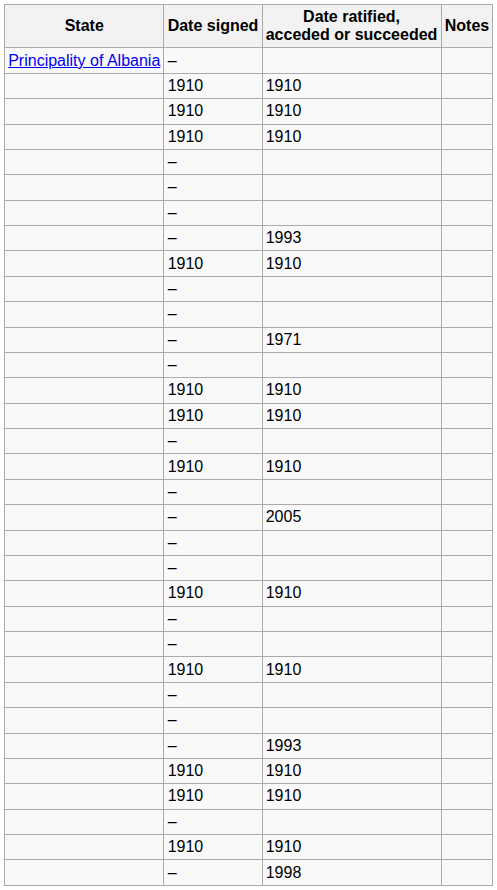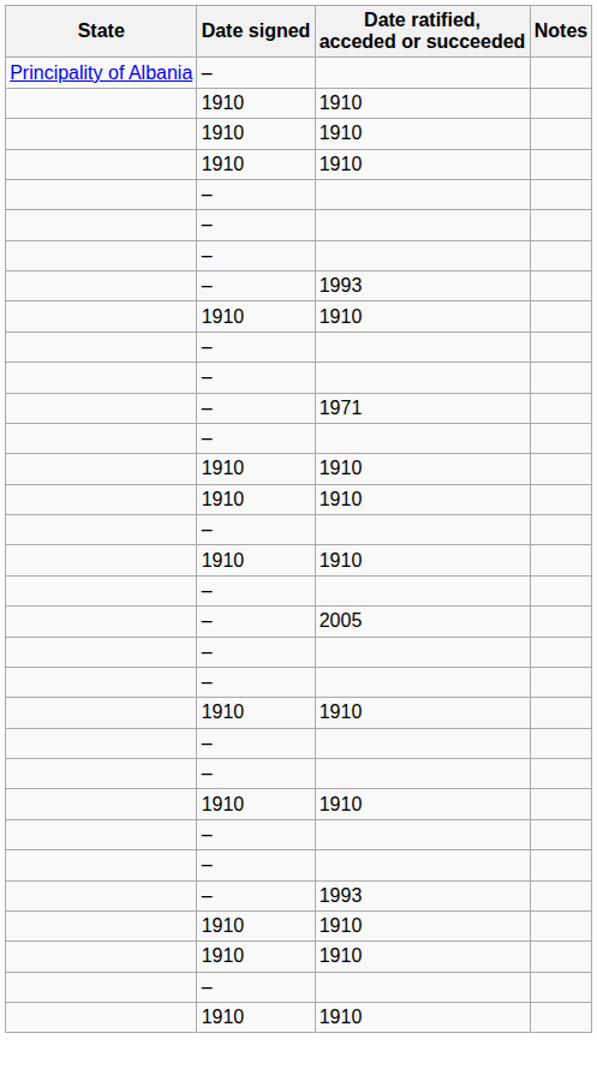- row: – | 1998
